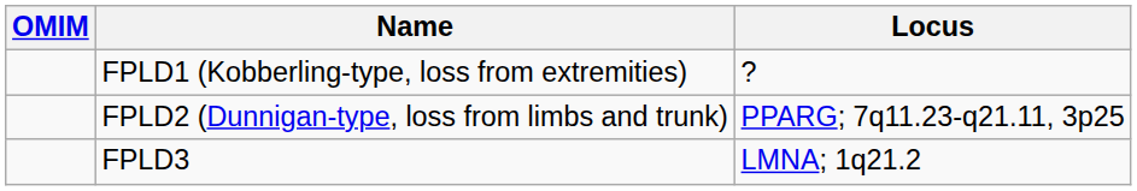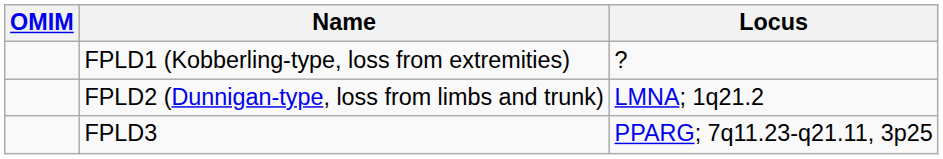FPLD2 (Dunnigan-type, loss from limbs and trunk) | Locus: PPARG; 7q11.23-q21.11, 3p25 -> LMNA; 1q21.2
FPLD3 | Locus: LMNA; 1q21.2 -> PPARG; 7q11.23-q21.11, 3p25
